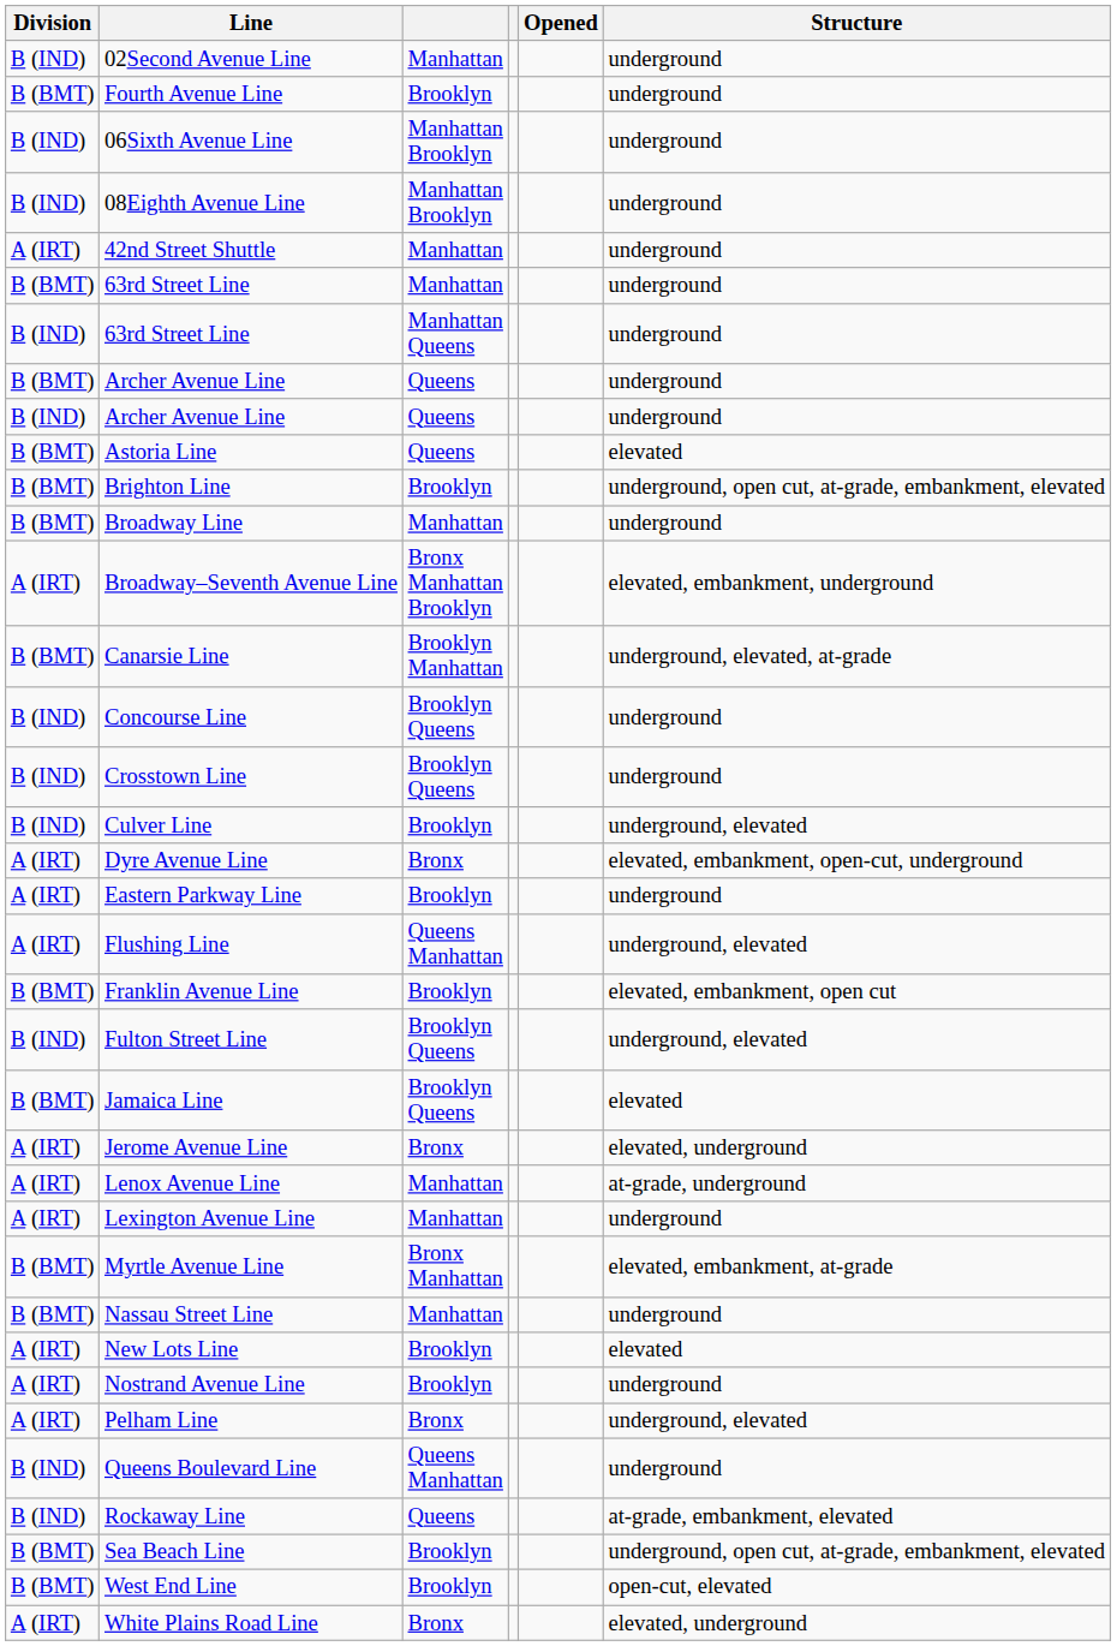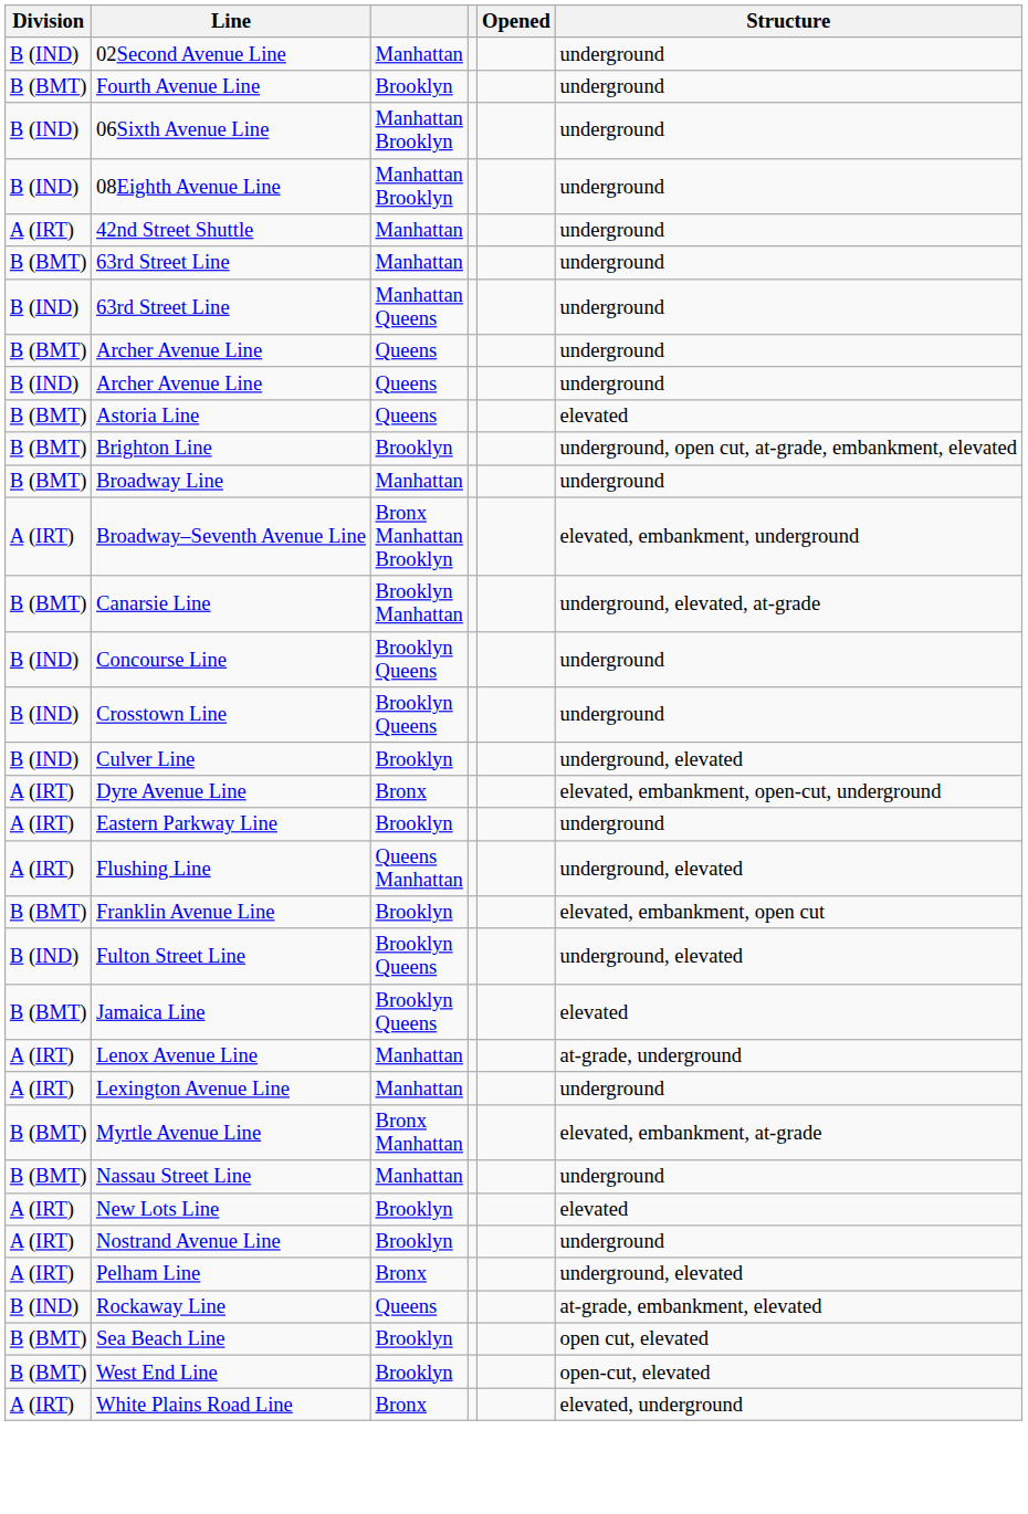- row: A (IRT) | Jerome Avenue Line | Bronx | elevated, underground
- row: B (IND) | Queens Boulevard Line | Queens Manhattan | underground
Sea Beach Line | Structure: underground, open cut, at-grade, embankment, elevated -> open cut, elevated
